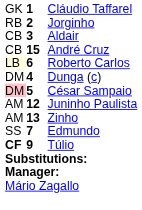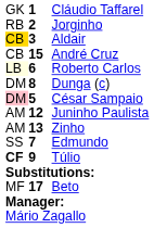Aldair | column 1: no background -> gold background
Dunga (c) | column 2: 4 -> 8
+ row: MF | 17 | Beto
